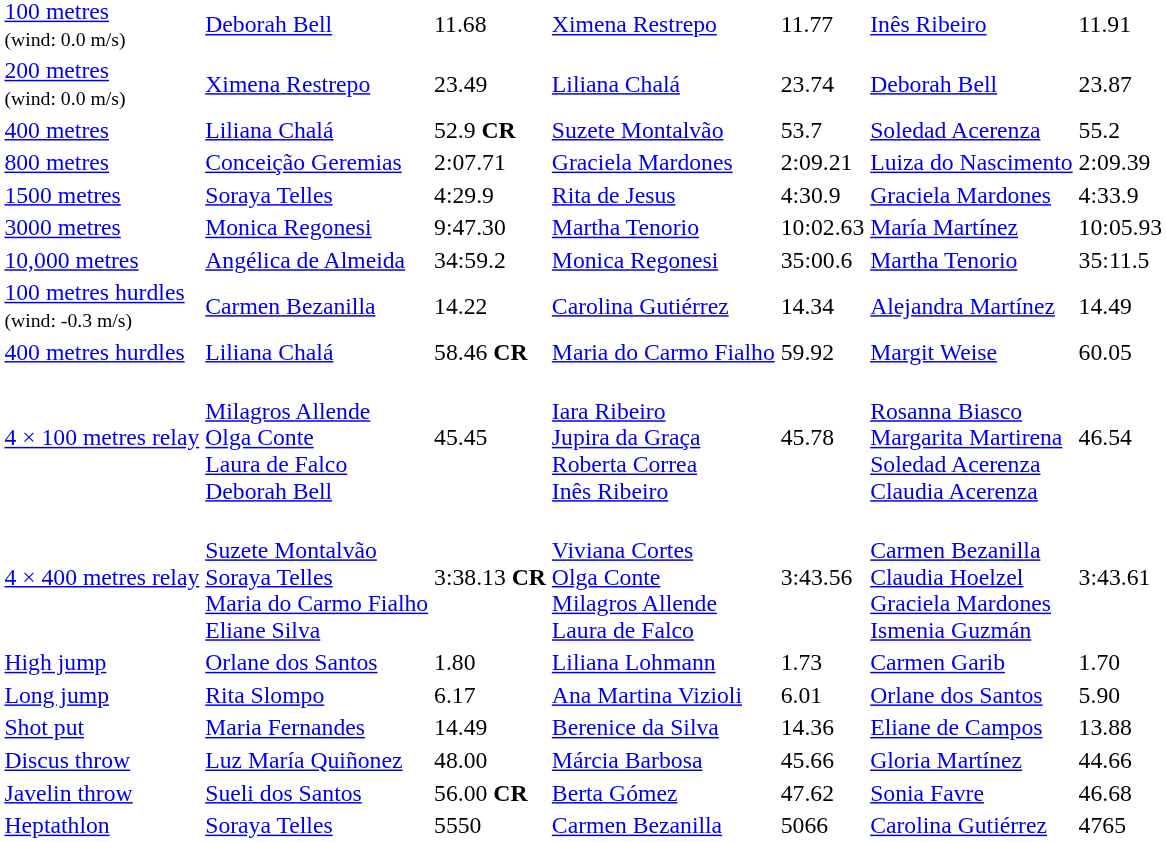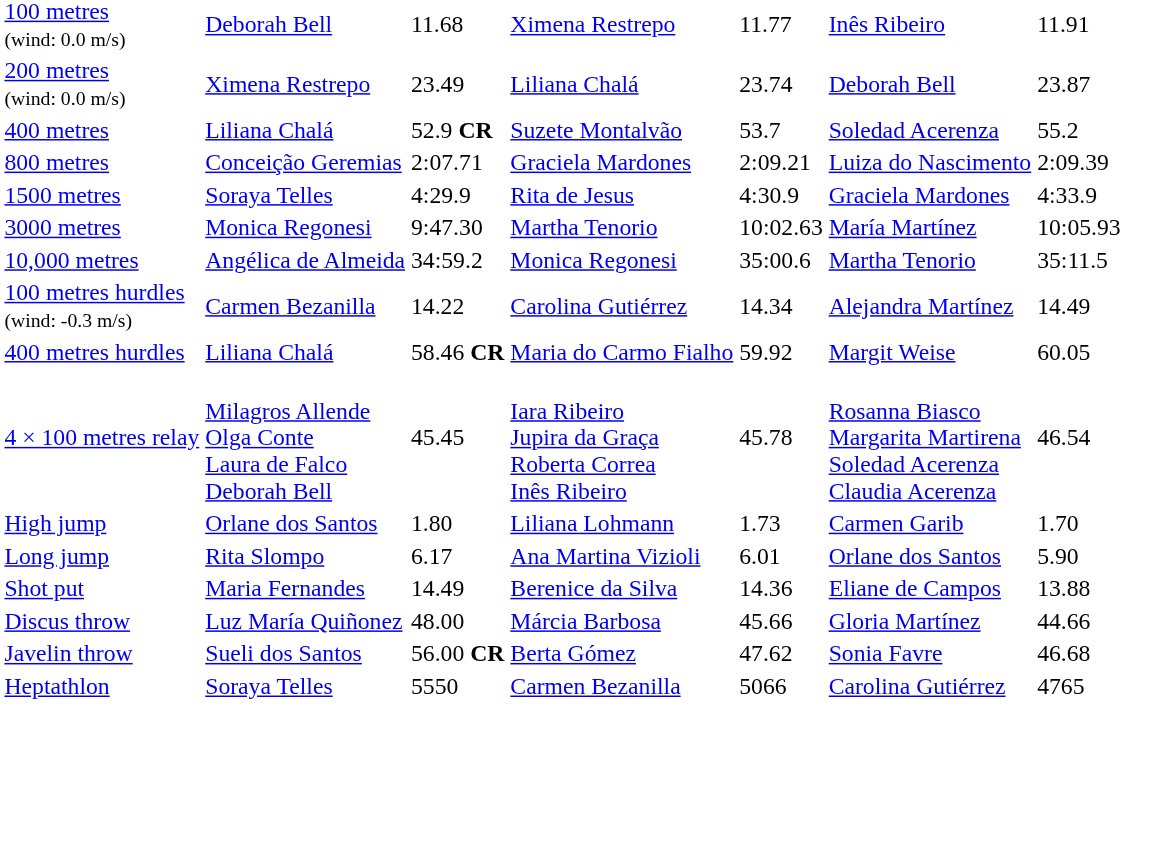- row: 4 × 400 metres relay | Suzete Montalvão Soraya Telles Maria do Carmo Fialho Eliane Silva | 3:38.13 CR | Viviana Cortes Olga Conte Milagros Allende Laura de Falco | 3:43.56 | Carmen Bezanilla Claudia Hoelzel Graciela Mardones Ismenia Guzmán | 3:43.61
